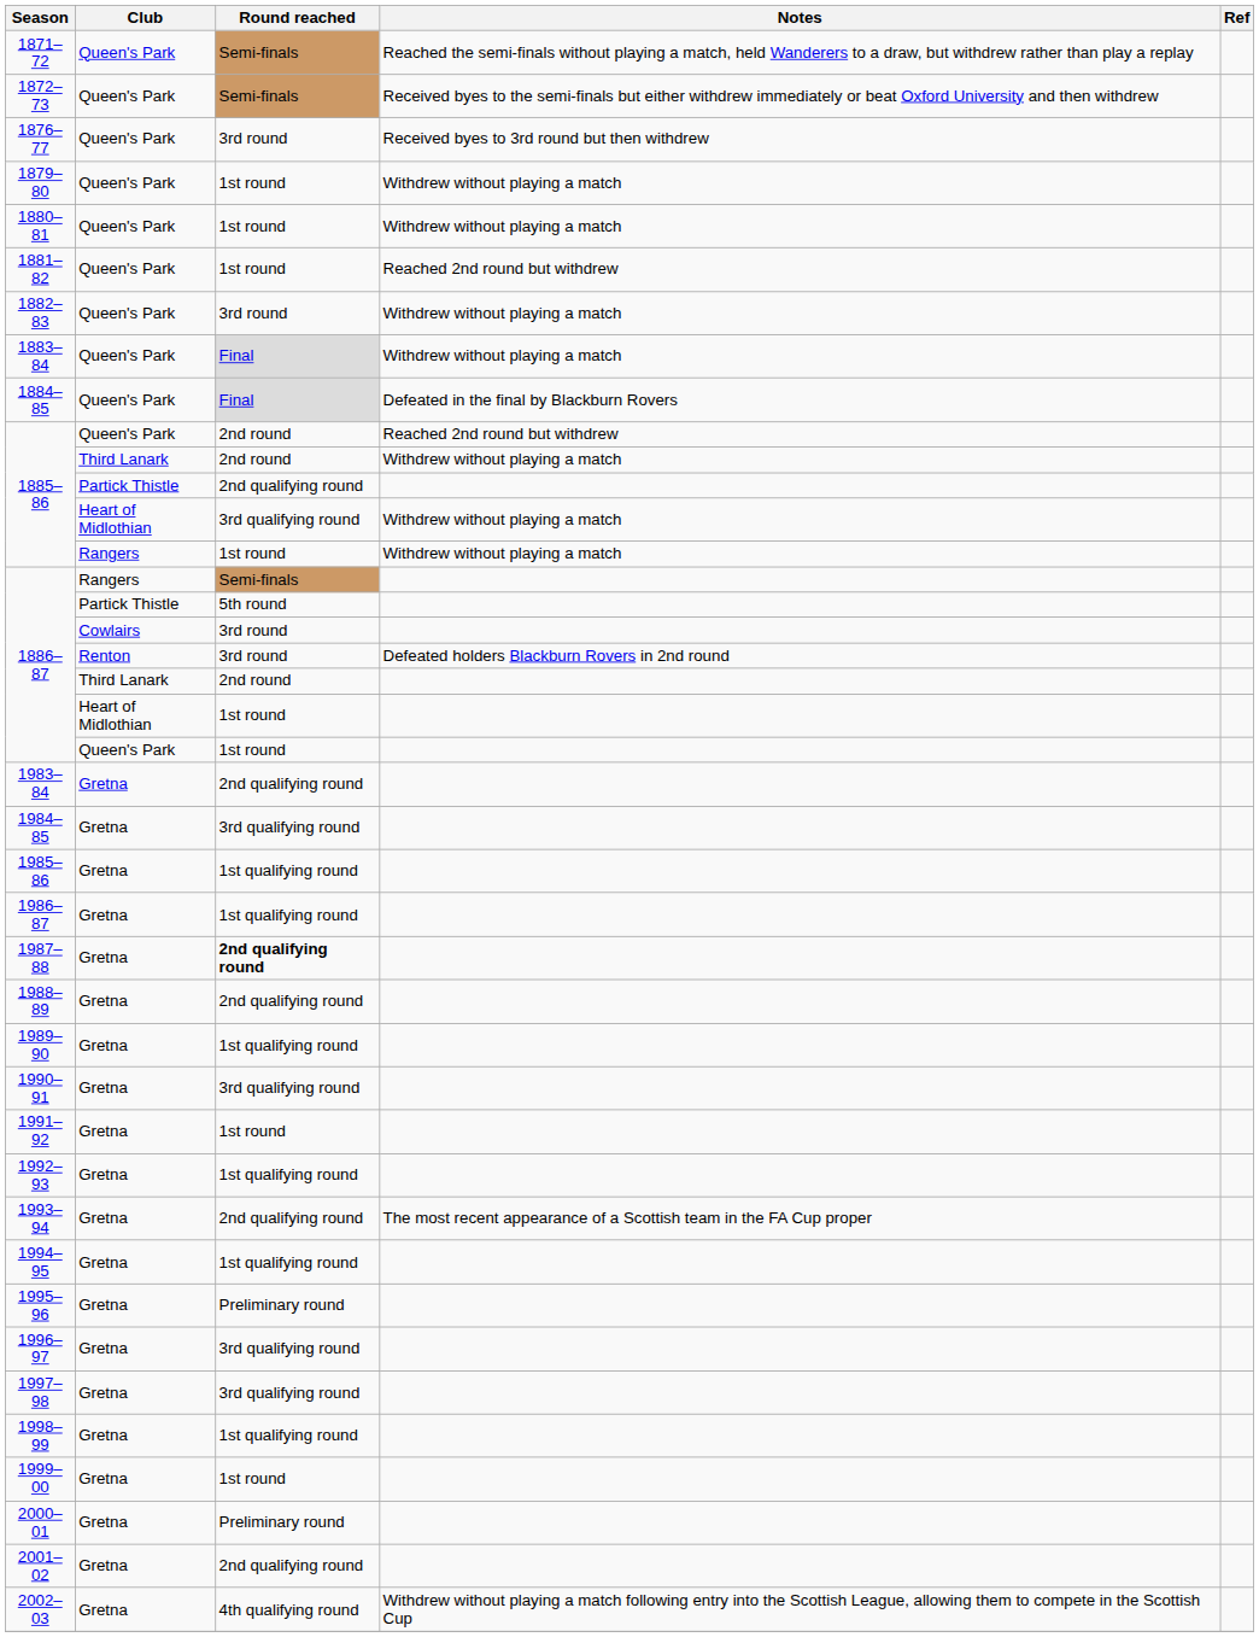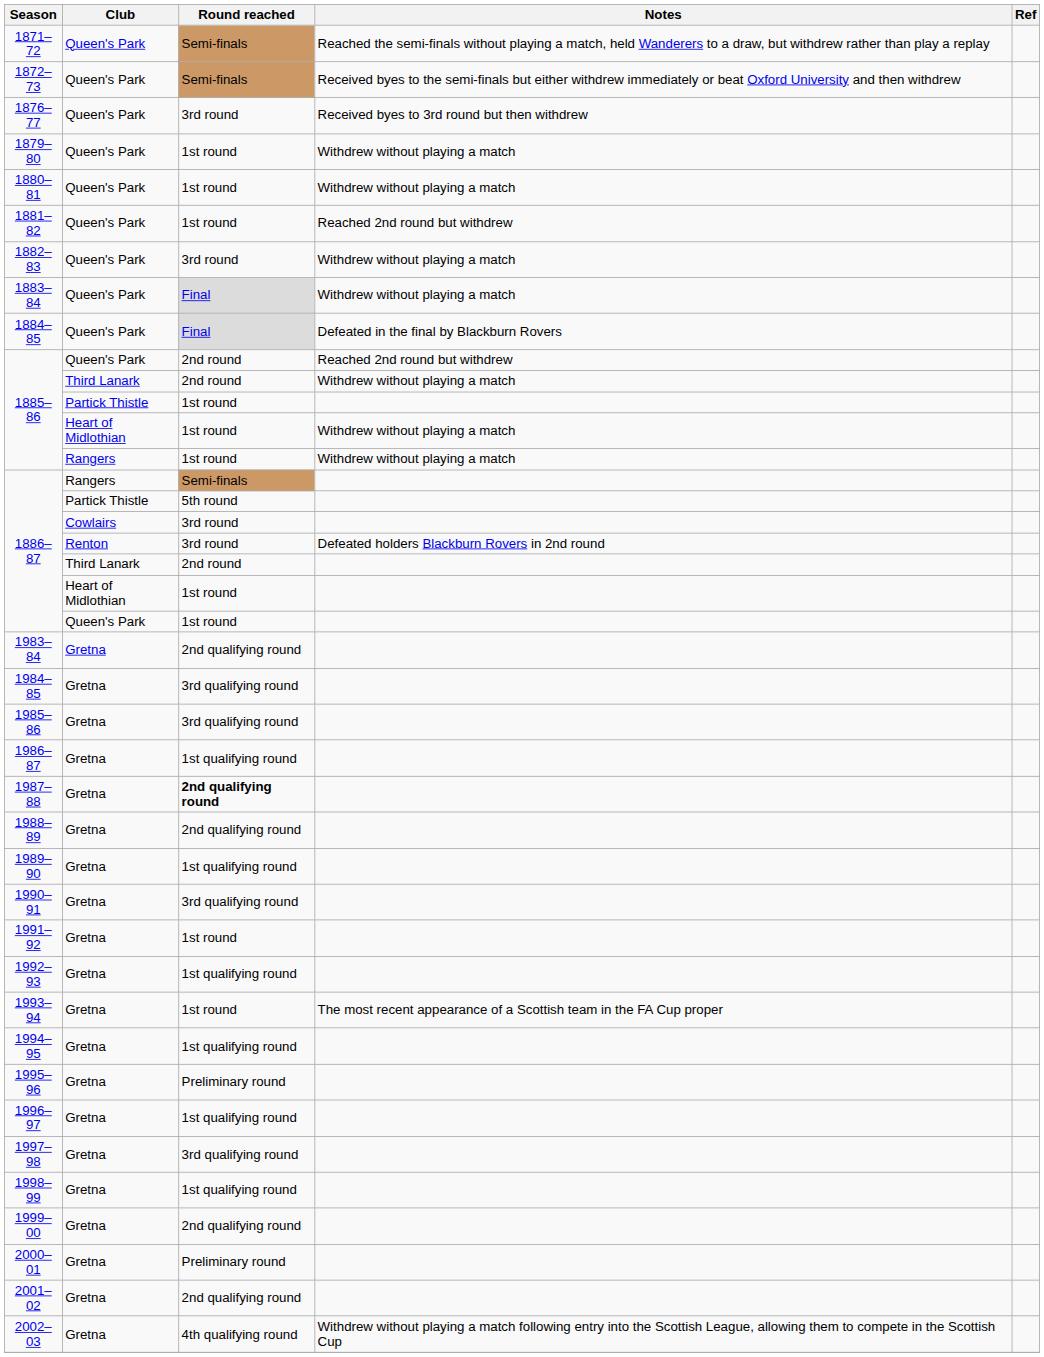1885–86 / Partick Thistle | Round reached: 2nd qualifying round -> 1st round
1885–86 / Heart of Midlothian | Round reached: 3rd qualifying round -> 1st round
1985–86 | Round reached: 1st qualifying round -> 3rd qualifying round
1993–94 | Round reached: 2nd qualifying round -> 1st round
1996–97 | Round reached: 3rd qualifying round -> 1st qualifying round
1999–00 | Round reached: 1st round -> 2nd qualifying round
